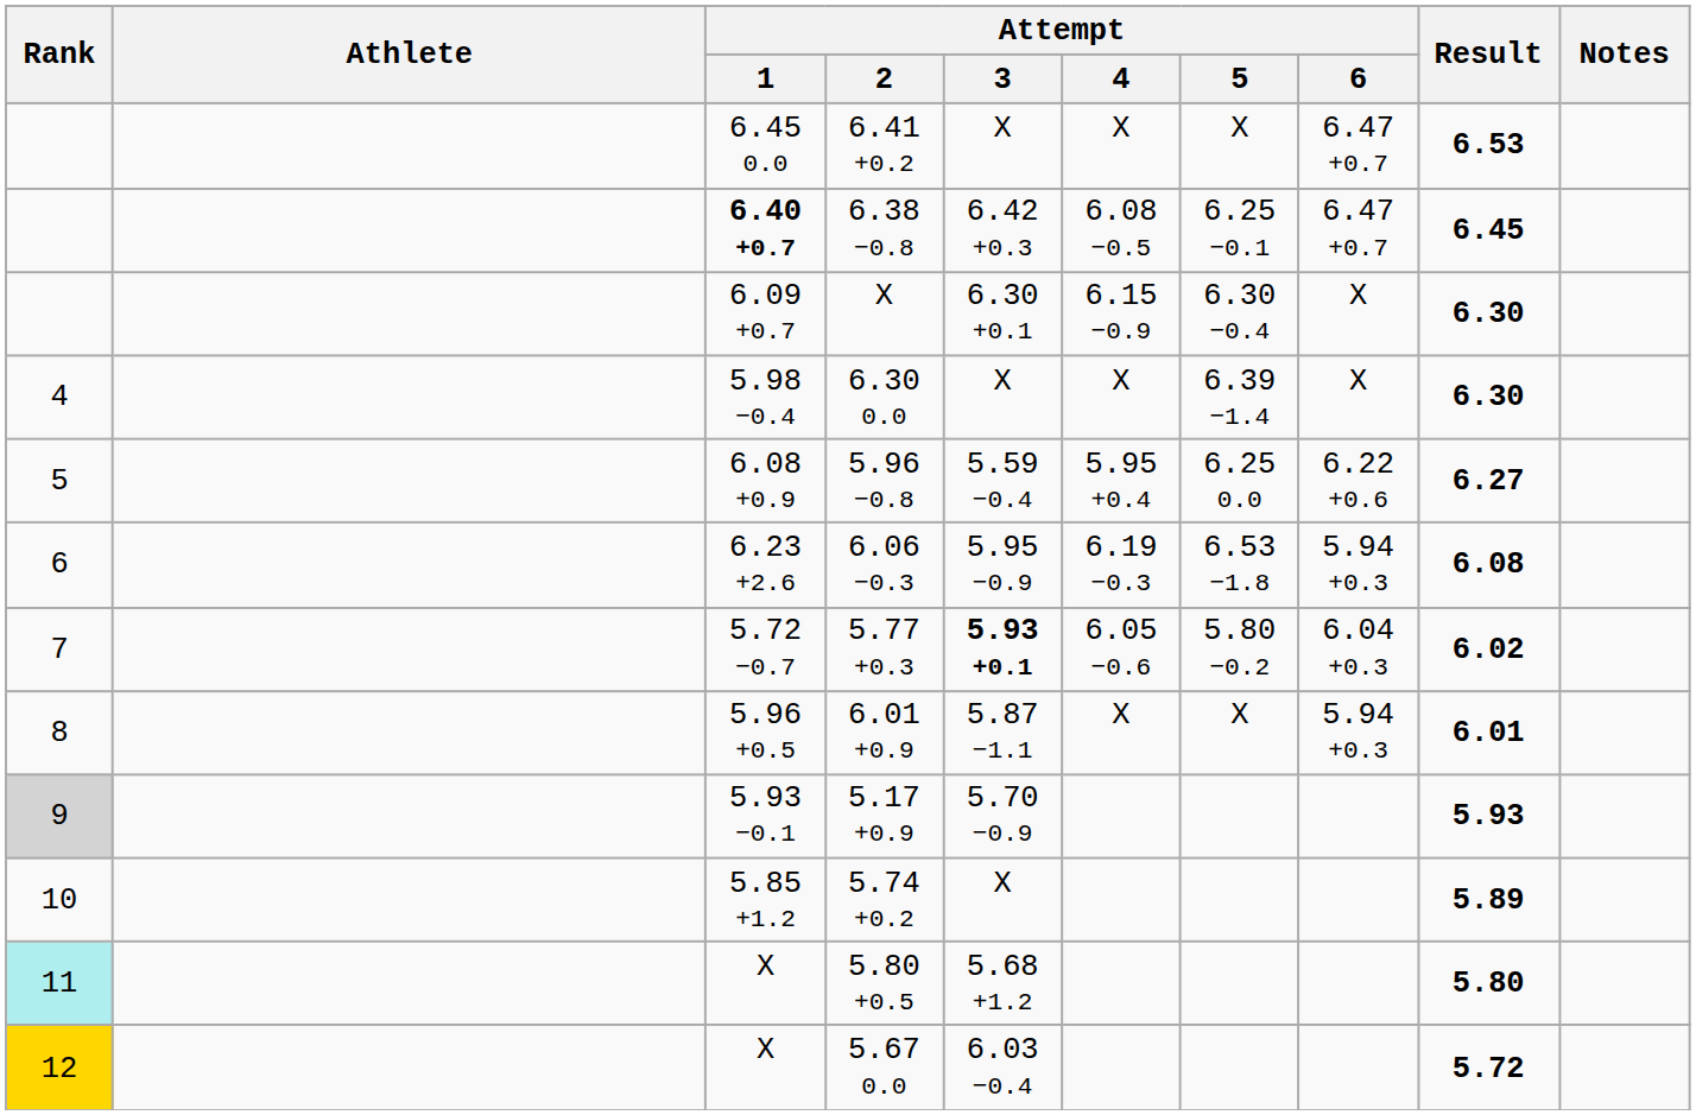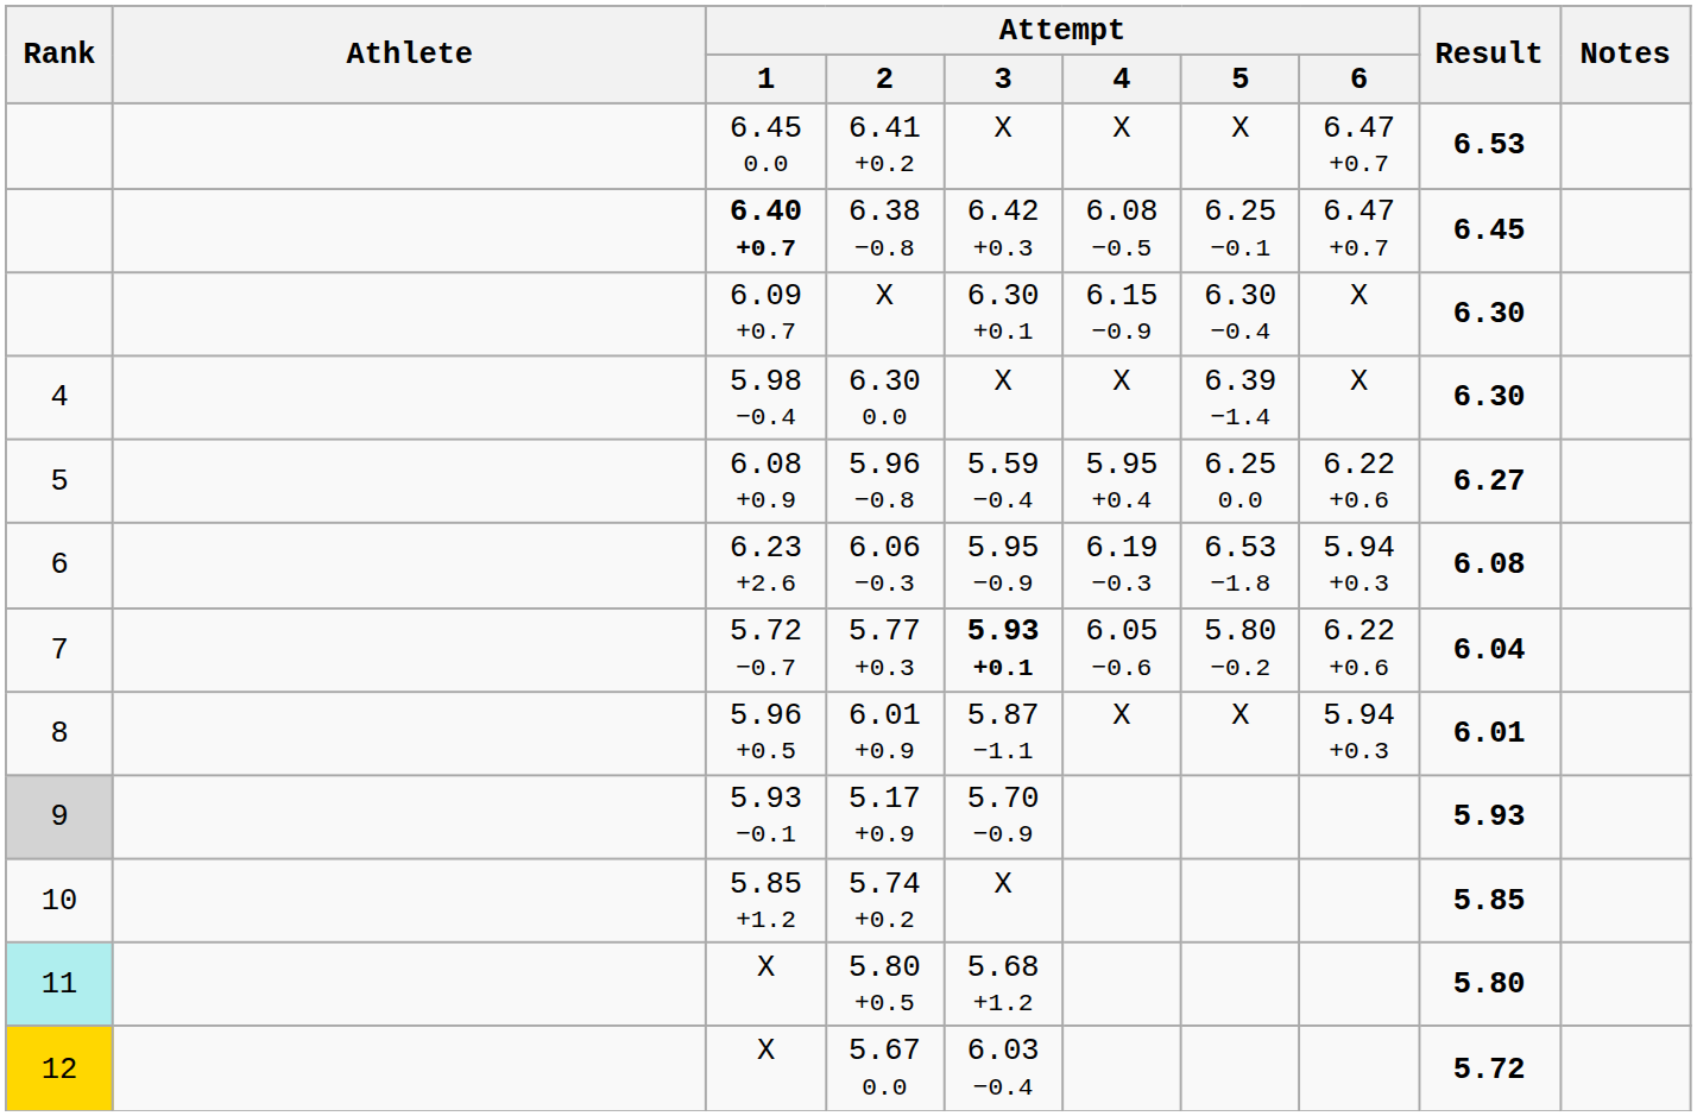5.77 +0.3 | Attempt / 6: 6.04 +0.3 -> 6.22 +0.6
5.77 +0.3 | Result: 6.02 -> 6.04
5.74 +0.2 | Result: 5.89 -> 5.85
